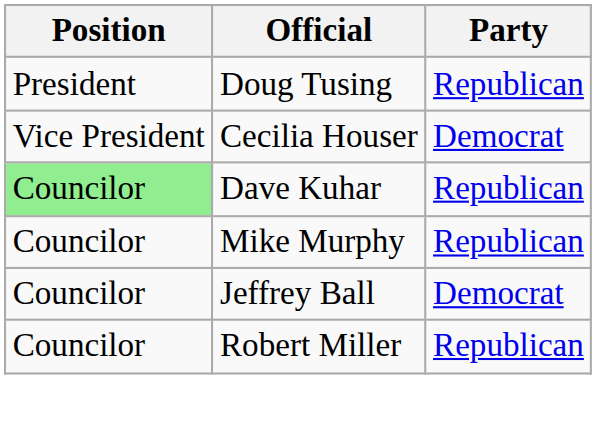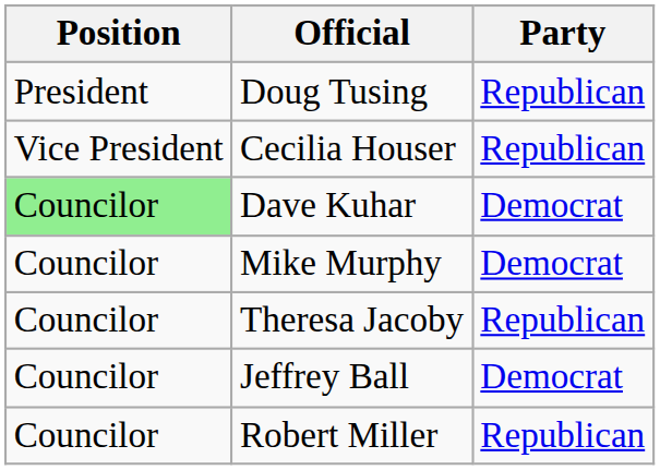Cecilia Houser | Party: Democrat -> Republican
Dave Kuhar | Party: Republican -> Democrat
Mike Murphy | Party: Republican -> Democrat
+ row: Councilor | Theresa Jacoby | Republican
